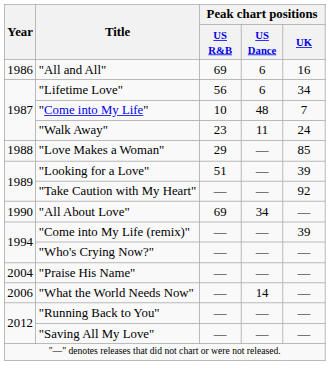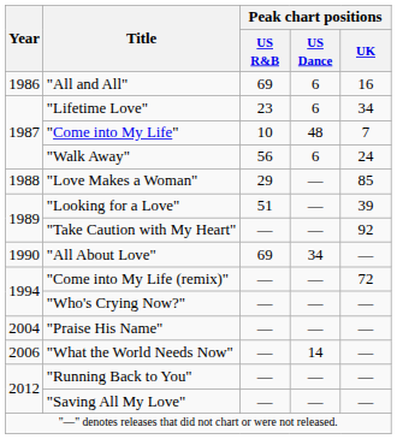"Lifetime Love" | Peak chart positions / US R&B: 56 -> 23
"Walk Away" | Peak chart positions / US R&B: 23 -> 56
"Walk Away" | Peak chart positions / US Dance: 11 -> 6
"Come into My Life (remix)" | Peak chart positions / UK: 39 -> 72
